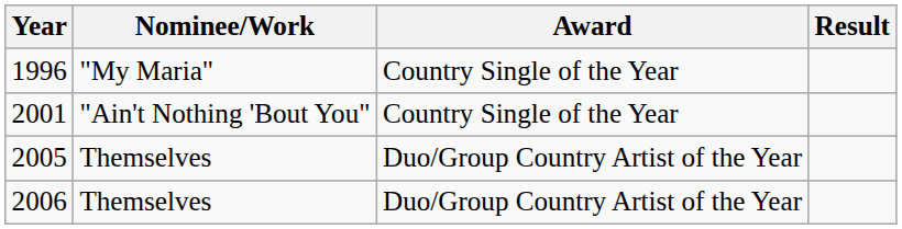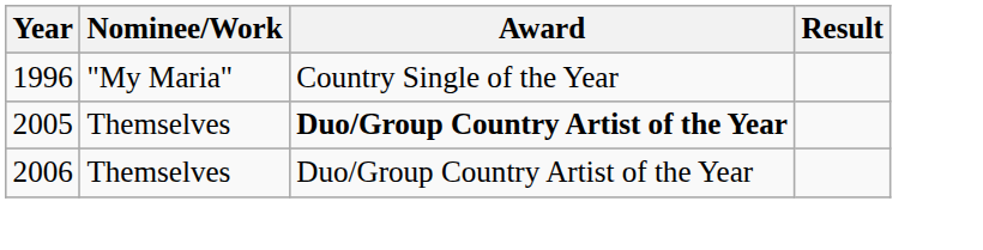- row: 2001 | "Ain't Nothing 'Bout You" | Country Single of the Year
2005 | Award: normal -> bold
